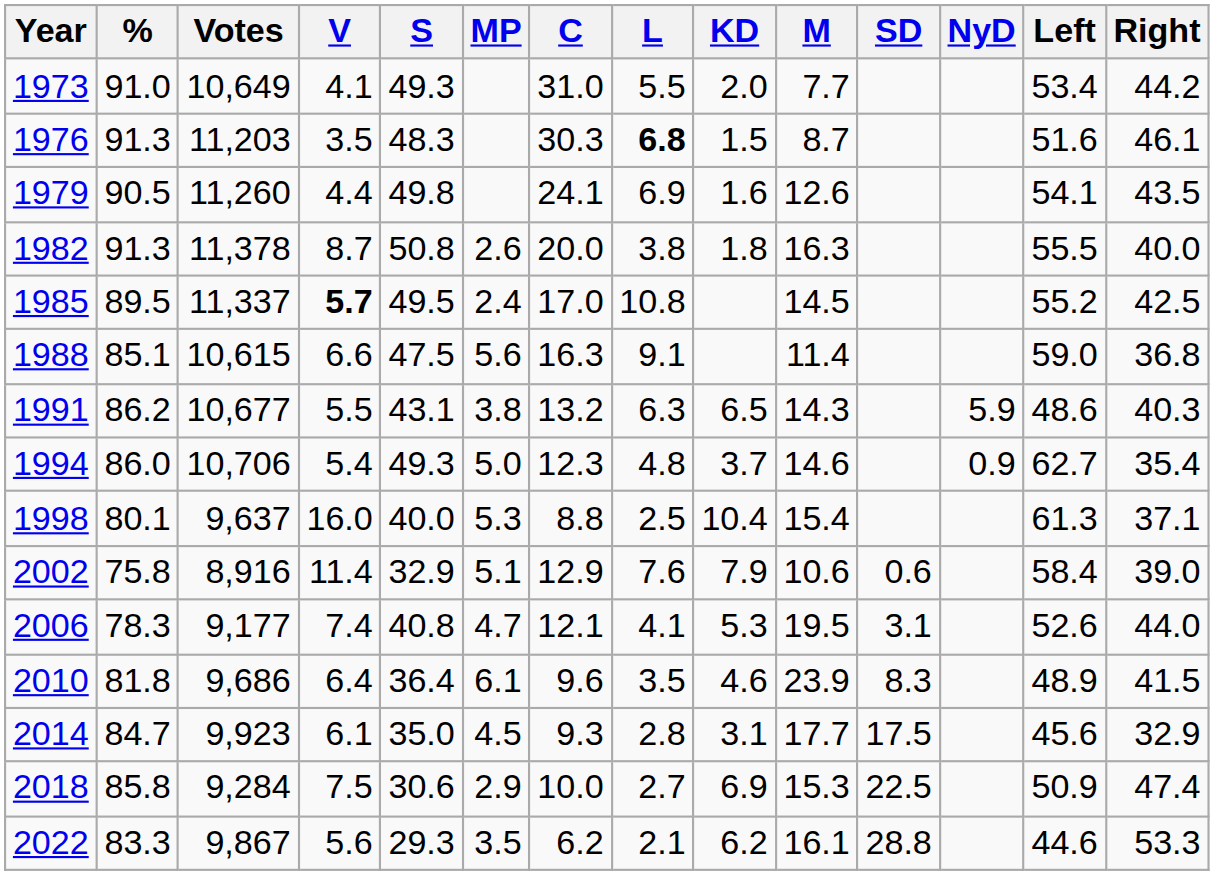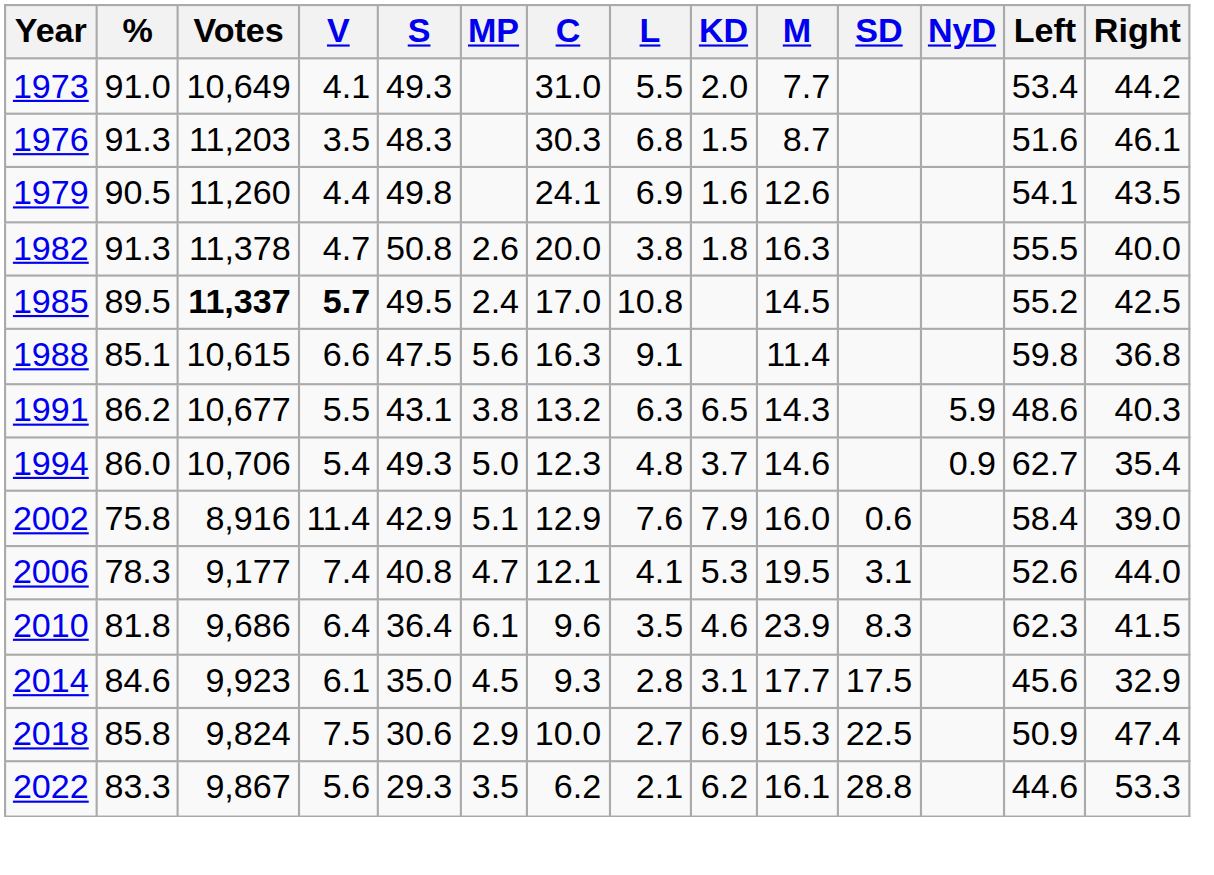1976 | L: bold -> normal
1982 | V: 8.7 -> 4.7
1985 | Votes: normal -> bold
1988 | Left: 59.0 -> 59.8
- row: 1998 | 80.1 | 9,637 | 16.0 | 40.0 | 5.3 | 8.8 | 2.5 | 10.4 | 15.4 | 61.3 | 37.1
2002 | S: 32.9 -> 42.9
2002 | M: 10.6 -> 16.0
2010 | Left: 48.9 -> 62.3
2014 | %: 84.7 -> 84.6
2018 | Votes: 9,284 -> 9,824
